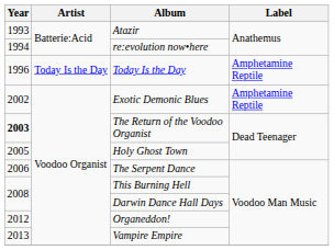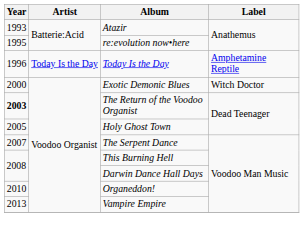re:evolution now•here | Year: 1994 -> 1995
Exotic Demonic Blues | Year: 2002 -> 2000
Exotic Demonic Blues | Label: Amphetamine Reptile -> Witch Doctor
The Serpent Dance | Year: 2006 -> 2007
Organeddon! | Year: 2012 -> 2010
